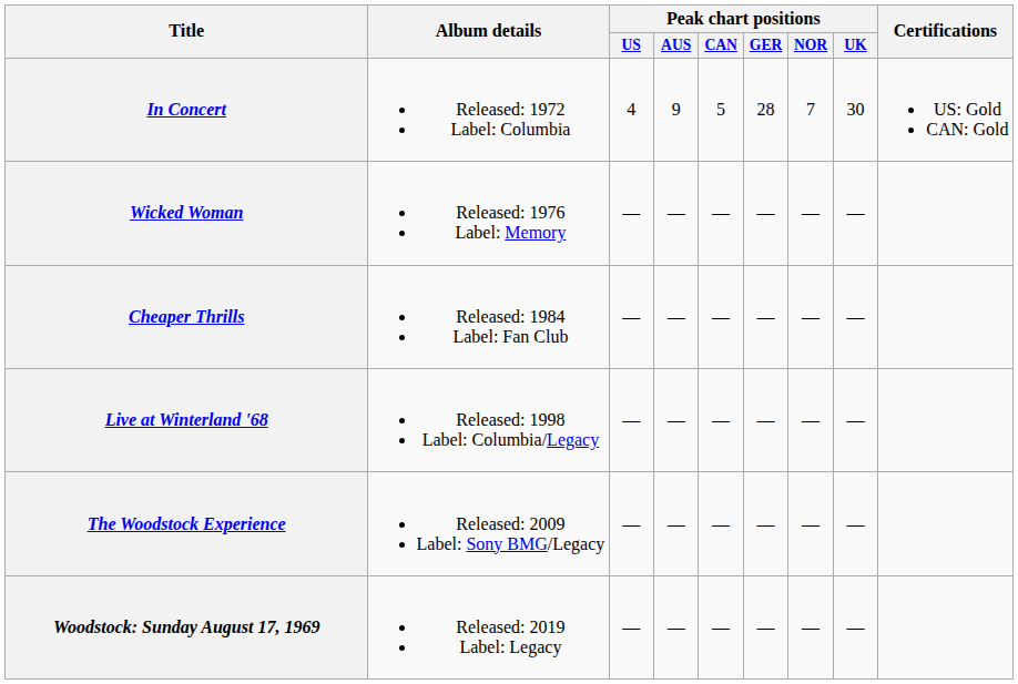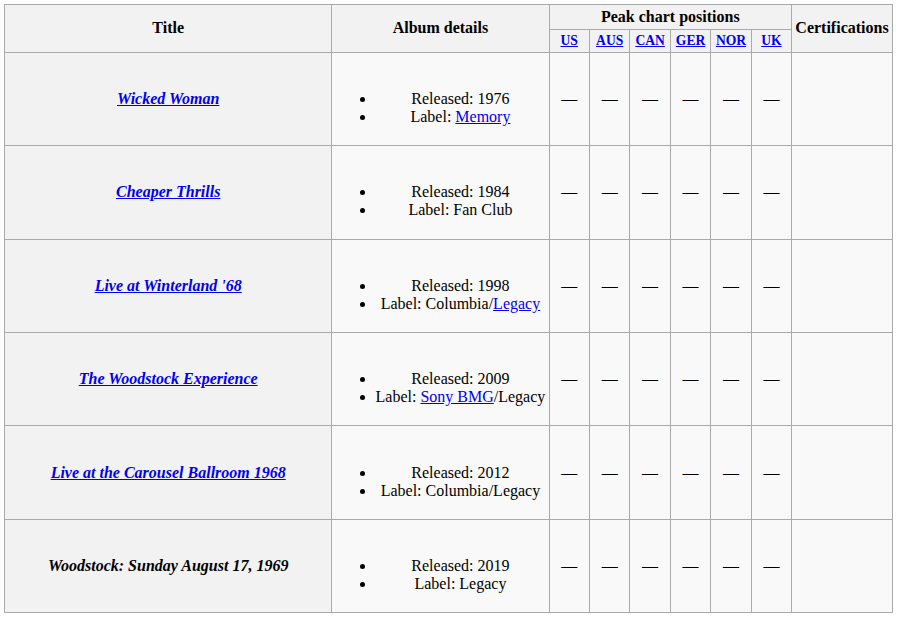- row: In Concert | Released: 1972 Label: Columbia | 4 | 9 | 5 | 28 | 7 | 30 | US: Gold CAN: Gold
+ row: Live at the Carousel Ballroom 1968 | Released: 2012 Label: Columbia/Legacy | — | — | — | — | — | —
